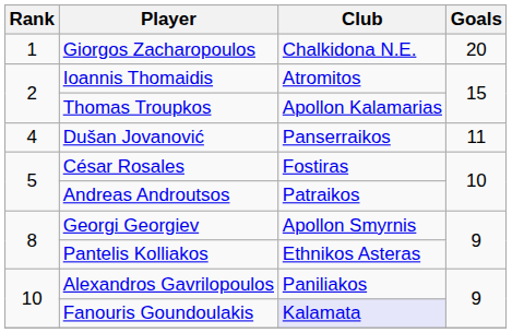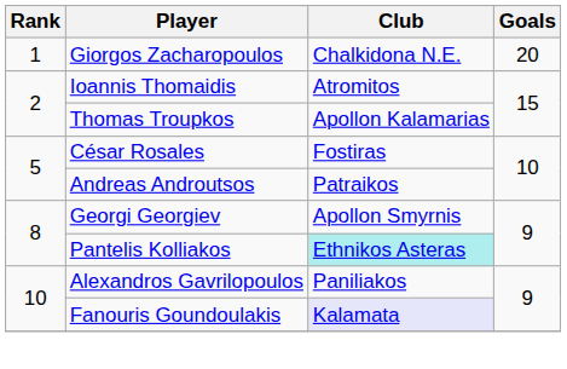- row: 4 | Dušan Jovanović | Panserraikos | 11
Pantelis Kolliakos | Club: no background -> paleturquoise background
